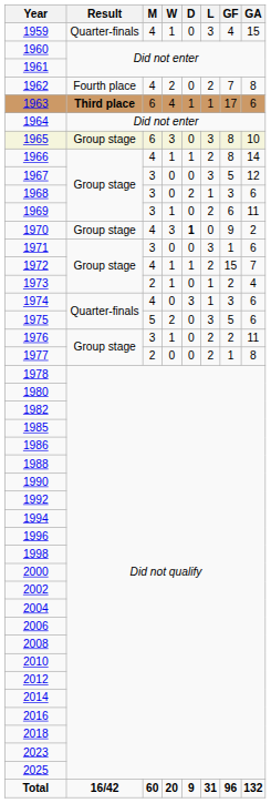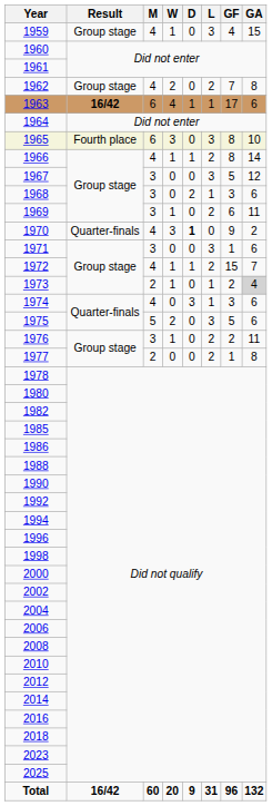1959 | Result: Quarter-finals -> Group stage
1962 | Result: Fourth place -> Group stage
1963 | Result: Third place -> 16/42
1965 | Result: Group stage -> Fourth place
1970 | Result: Group stage -> Quarter-finals
1973 | GA: no background -> lightgrey background
